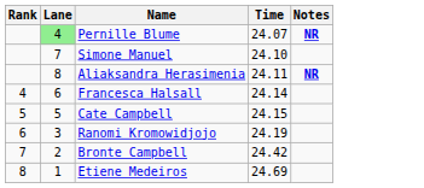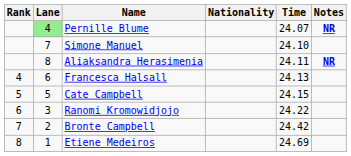+ column: Nationality
Francesca Halsall | Time: 24.14 -> 24.13
Ranomi Kromowidjojo | Time: 24.19 -> 24.22
